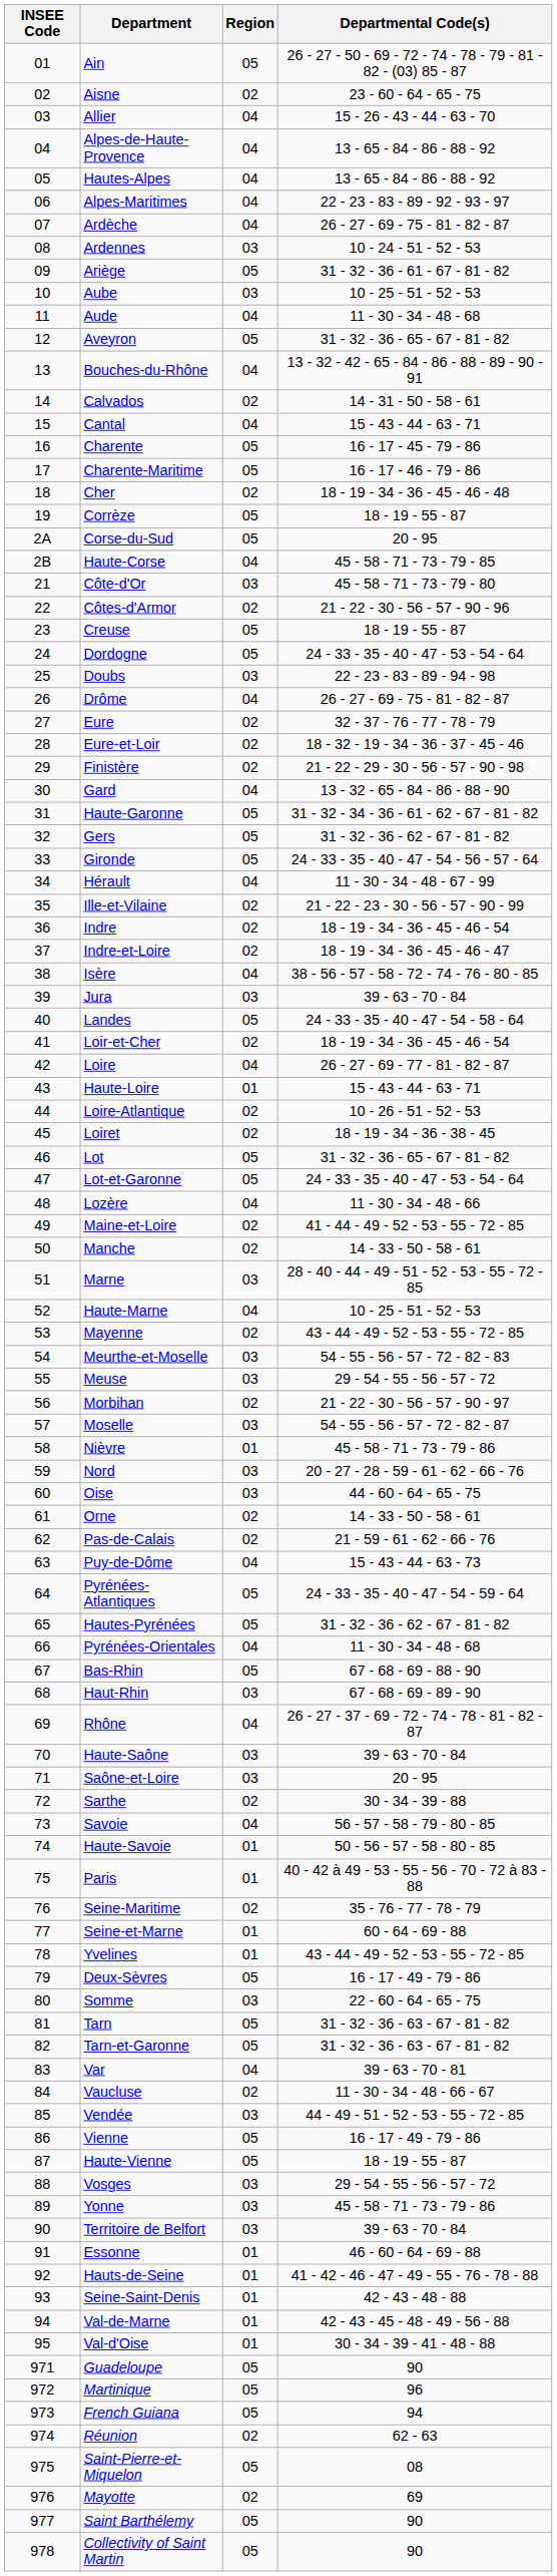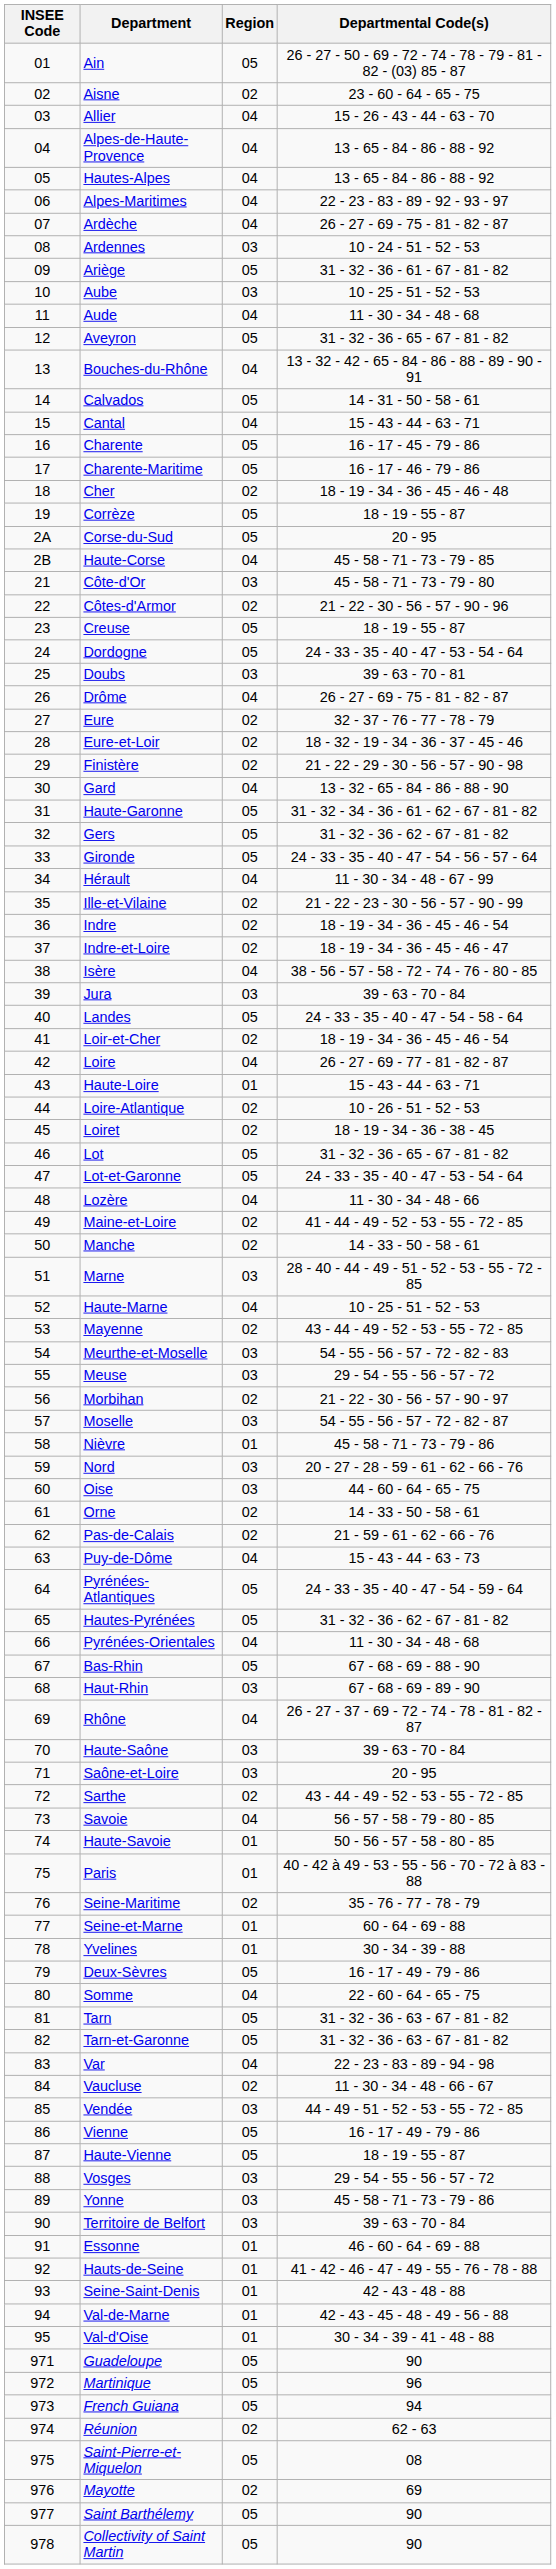Calvados | Region: 02 -> 05
Doubs | Departmental Code(s): 22 - 23 - 83 - 89 - 94 - 98 -> 39 - 63 - 70 - 81
Sarthe | Departmental Code(s): 30 - 34 - 39 - 88 -> 43 - 44 - 49 - 52 - 53 - 55 - 72 - 85
Yvelines | Departmental Code(s): 43 - 44 - 49 - 52 - 53 - 55 - 72 - 85 -> 30 - 34 - 39 - 88
Somme | Region: 03 -> 04
Var | Departmental Code(s): 39 - 63 - 70 - 81 -> 22 - 23 - 83 - 89 - 94 - 98
